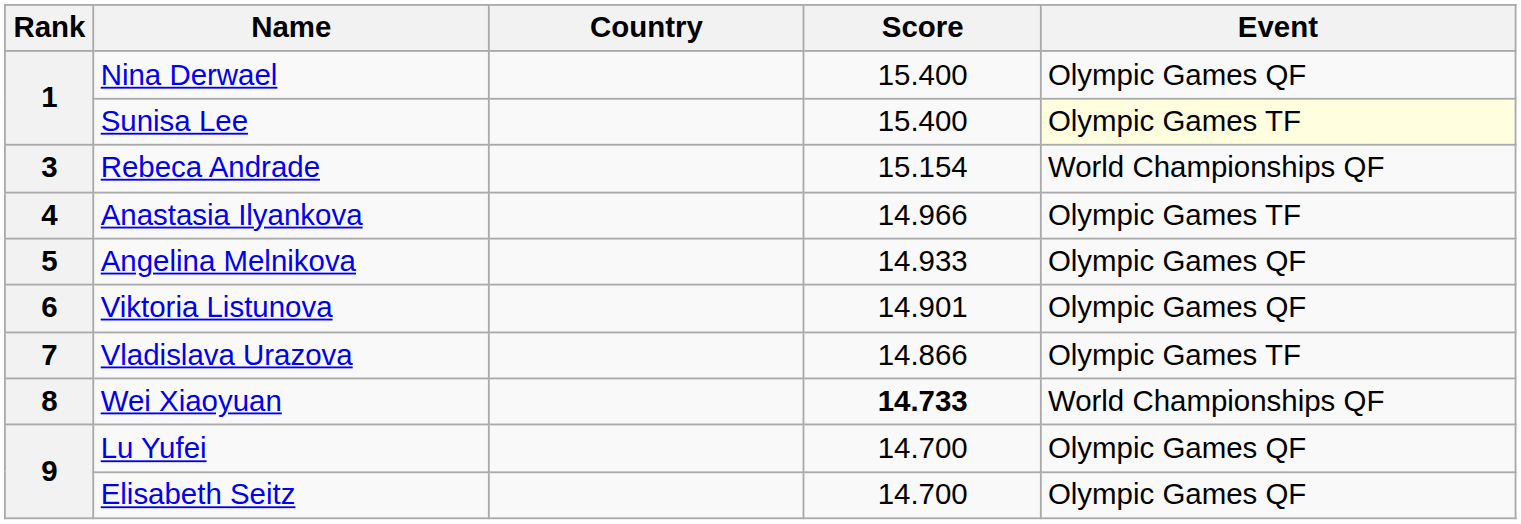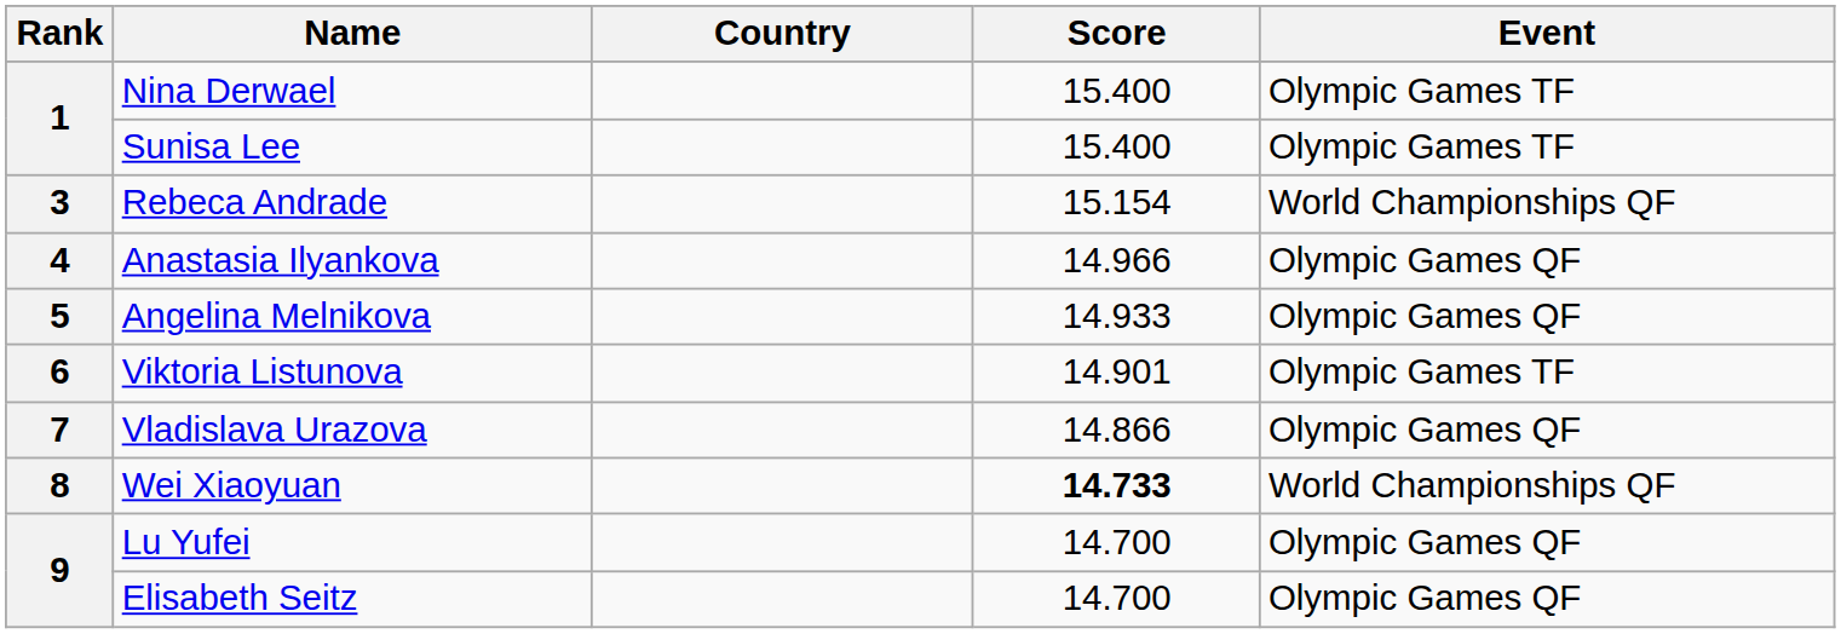Nina Derwael | Event: Olympic Games QF -> Olympic Games TF
Sunisa Lee | Event: lightyellow background -> no background
Anastasia Ilyankova | Event: Olympic Games TF -> Olympic Games QF
Viktoria Listunova | Event: Olympic Games QF -> Olympic Games TF
Vladislava Urazova | Event: Olympic Games TF -> Olympic Games QF
